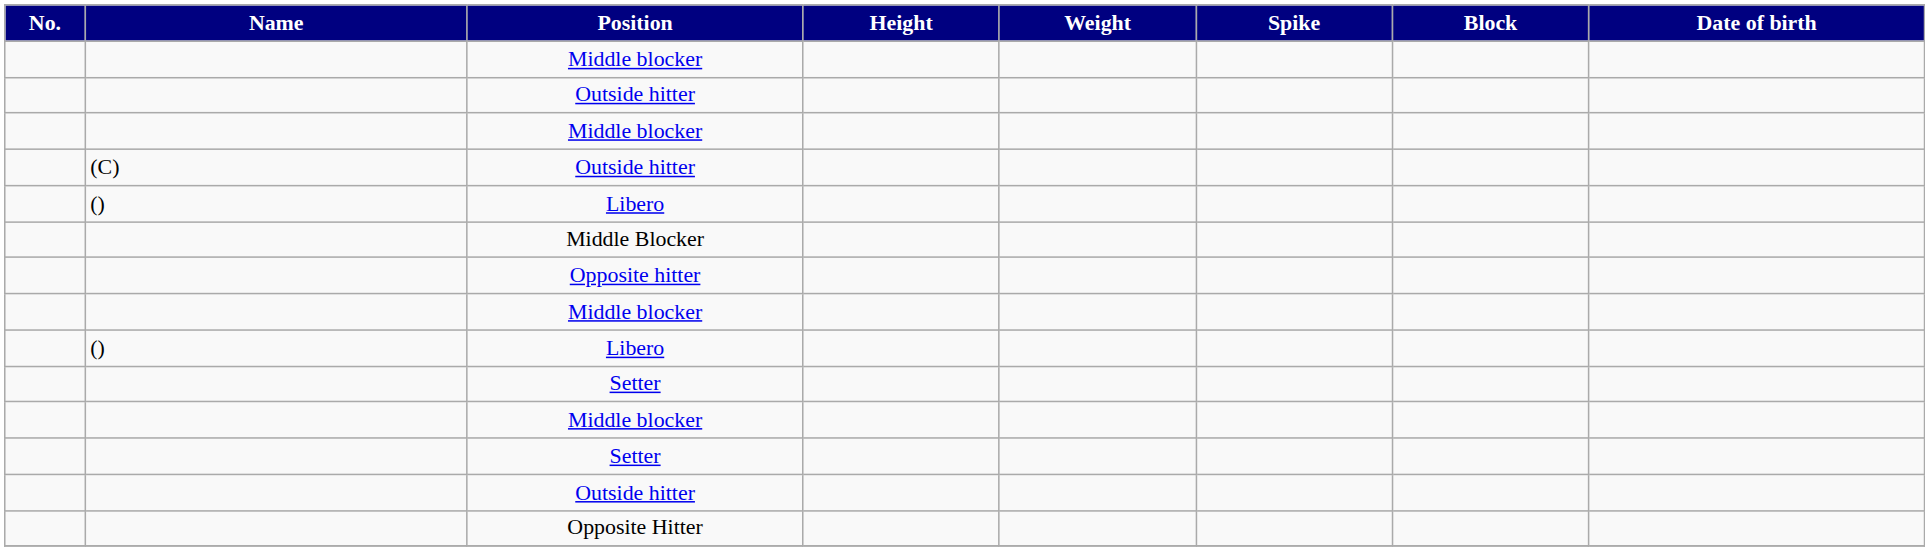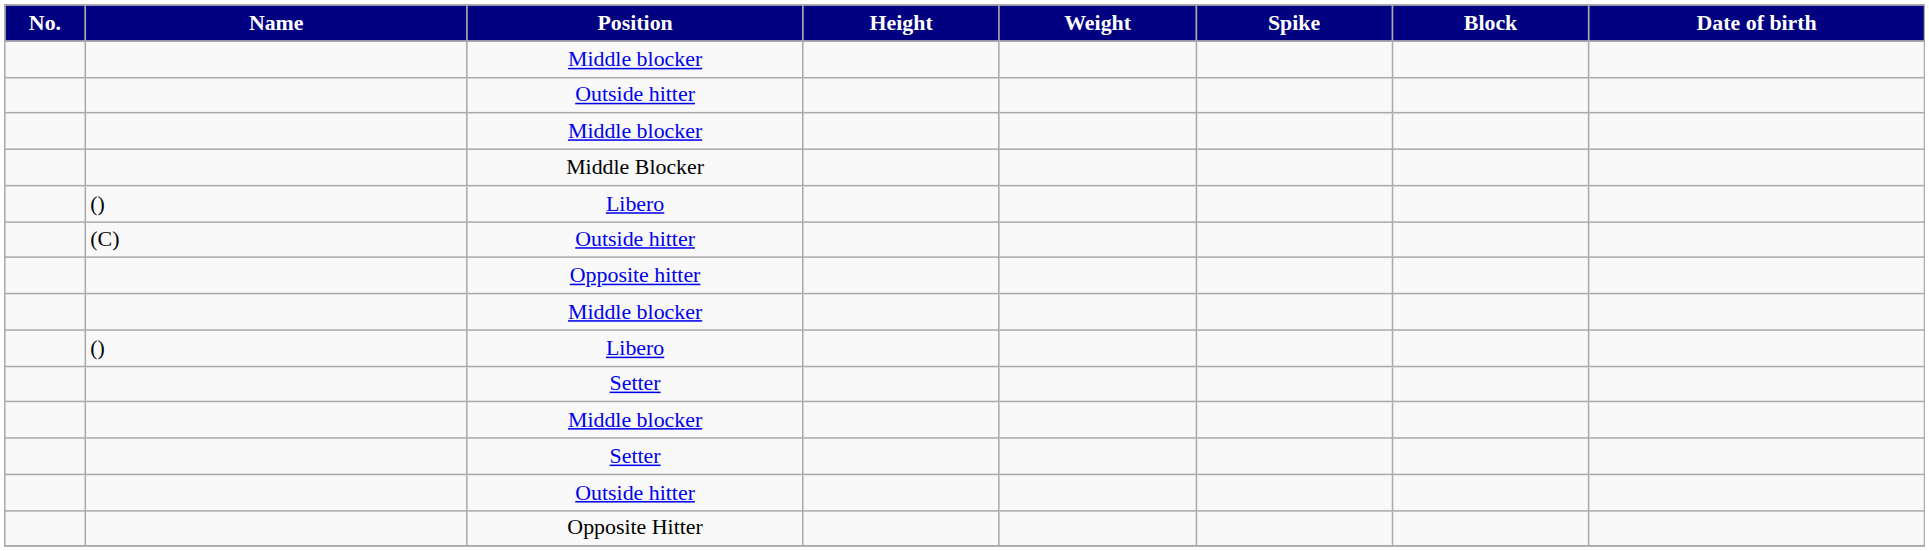rows swapped: Middle Blocker <-> (C) / Outside hitter
